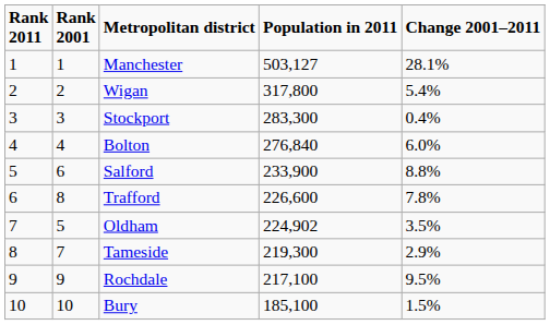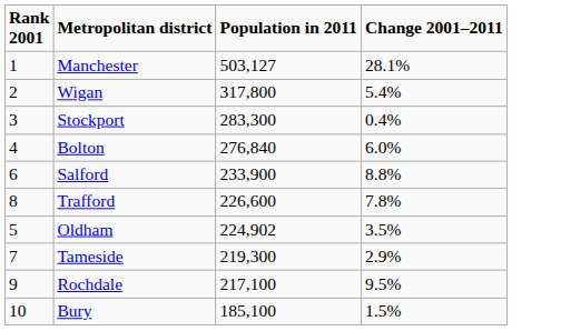- column: Rank 2011 | 1 | 2 | 3 | 4 | 5 | 6 | 7 | 8 | 9 | 10
